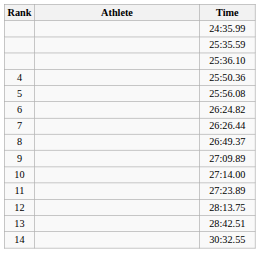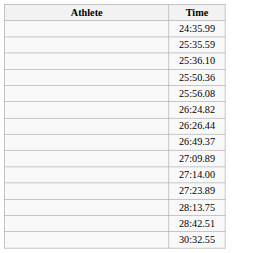- column: Rank | 4 | 5 | 6 | 7 | 8 | 9 | 10 | 11 | 12 | 13 | 14
